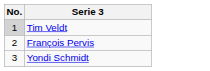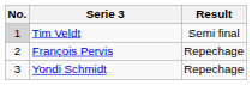+ column: Result | Semi final | Repechage | Repechage
